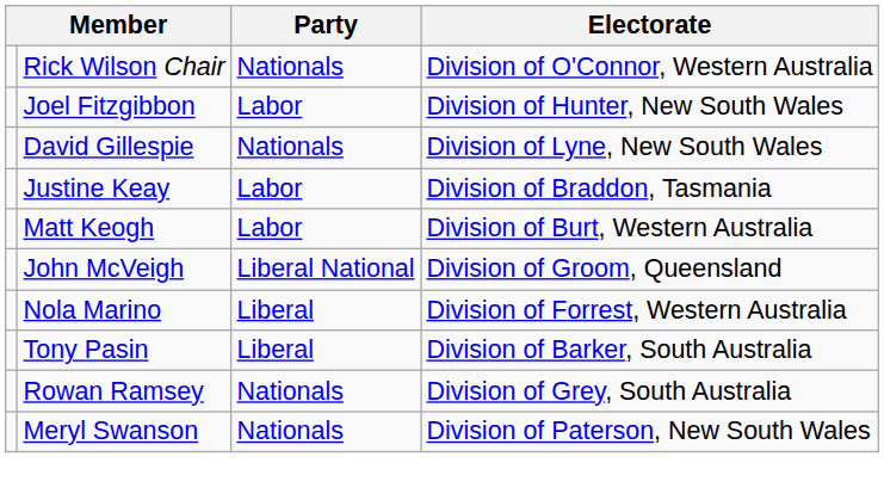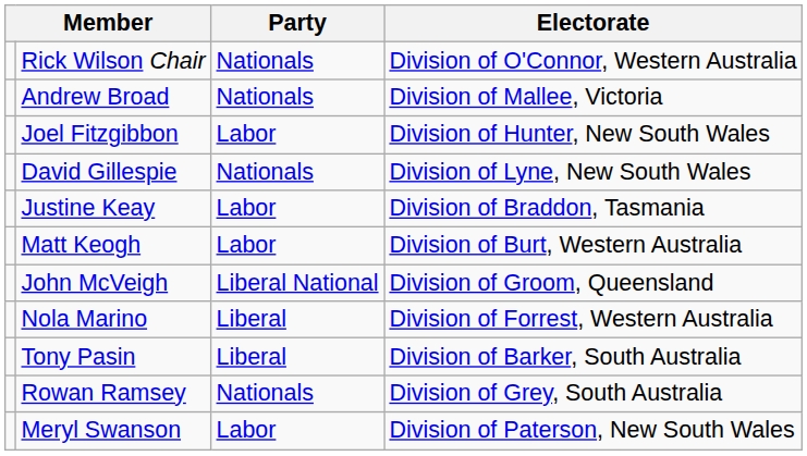+ row: Andrew Broad | Nationals | Division of Mallee, Victoria
Meryl Swanson | Party: Nationals -> Labor
